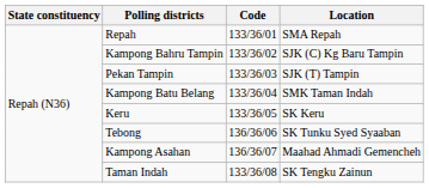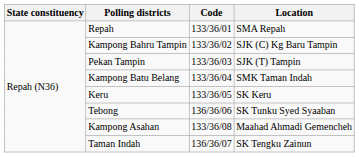Kampong Asahan | Code: 136/36/07 -> 133/36/08
Taman Indah | Code: 133/36/08 -> 136/36/07
